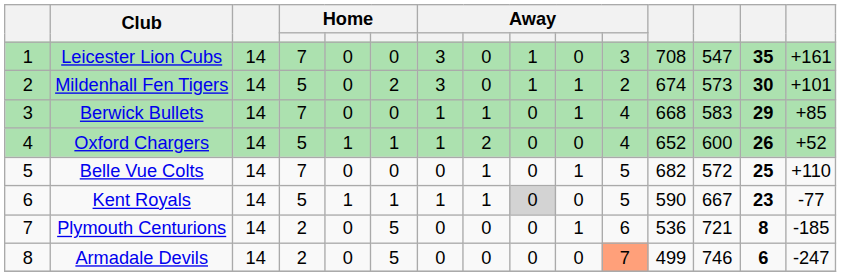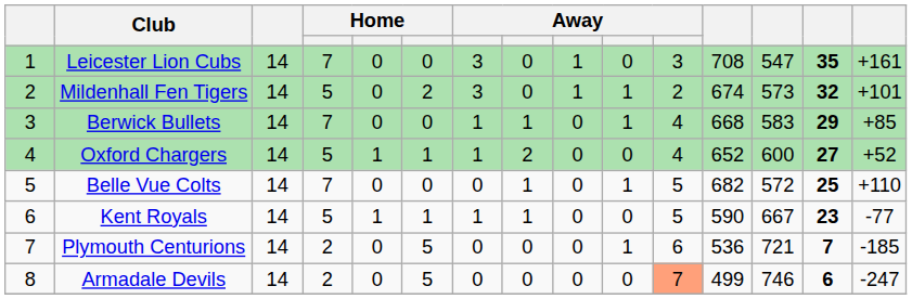Mildenhall Fen Tigers | column 14: 30 -> 32
Oxford Chargers | column 14: 26 -> 27
Kent Royals | column 9: lightgrey background -> no background
Plymouth Centurions | column 14: 8 -> 7
